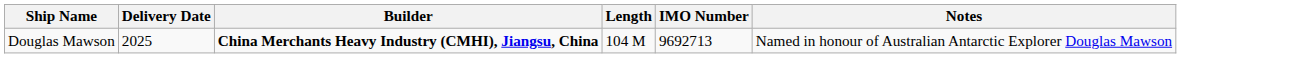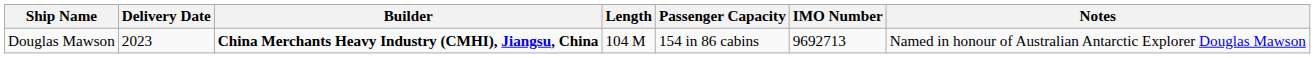+ column: Passenger Capacity | 154 in 86 cabins
Douglas Mawson | Delivery Date: 2025 -> 2023
